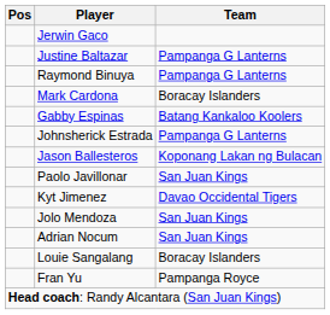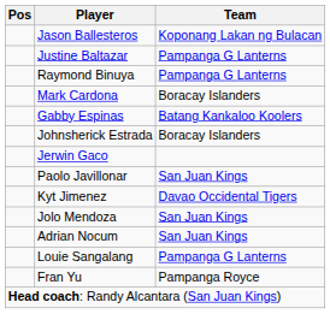rows swapped: Jason Ballesteros <-> Jerwin Gaco
Johnsherick Estrada | Team: Pampanga G Lanterns -> Boracay Islanders
Louie Sangalang | Team: Boracay Islanders -> Pampanga G Lanterns
